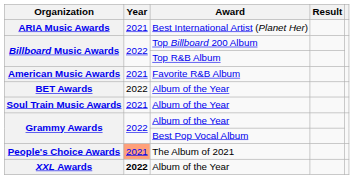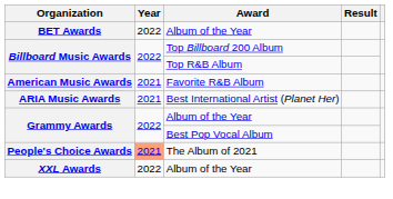rows swapped: BET Awards <-> ARIA Music Awards
- row: Soul Train Music Awards | 2021 | Album of the Year
XXL Awards | Year: bold -> normal
